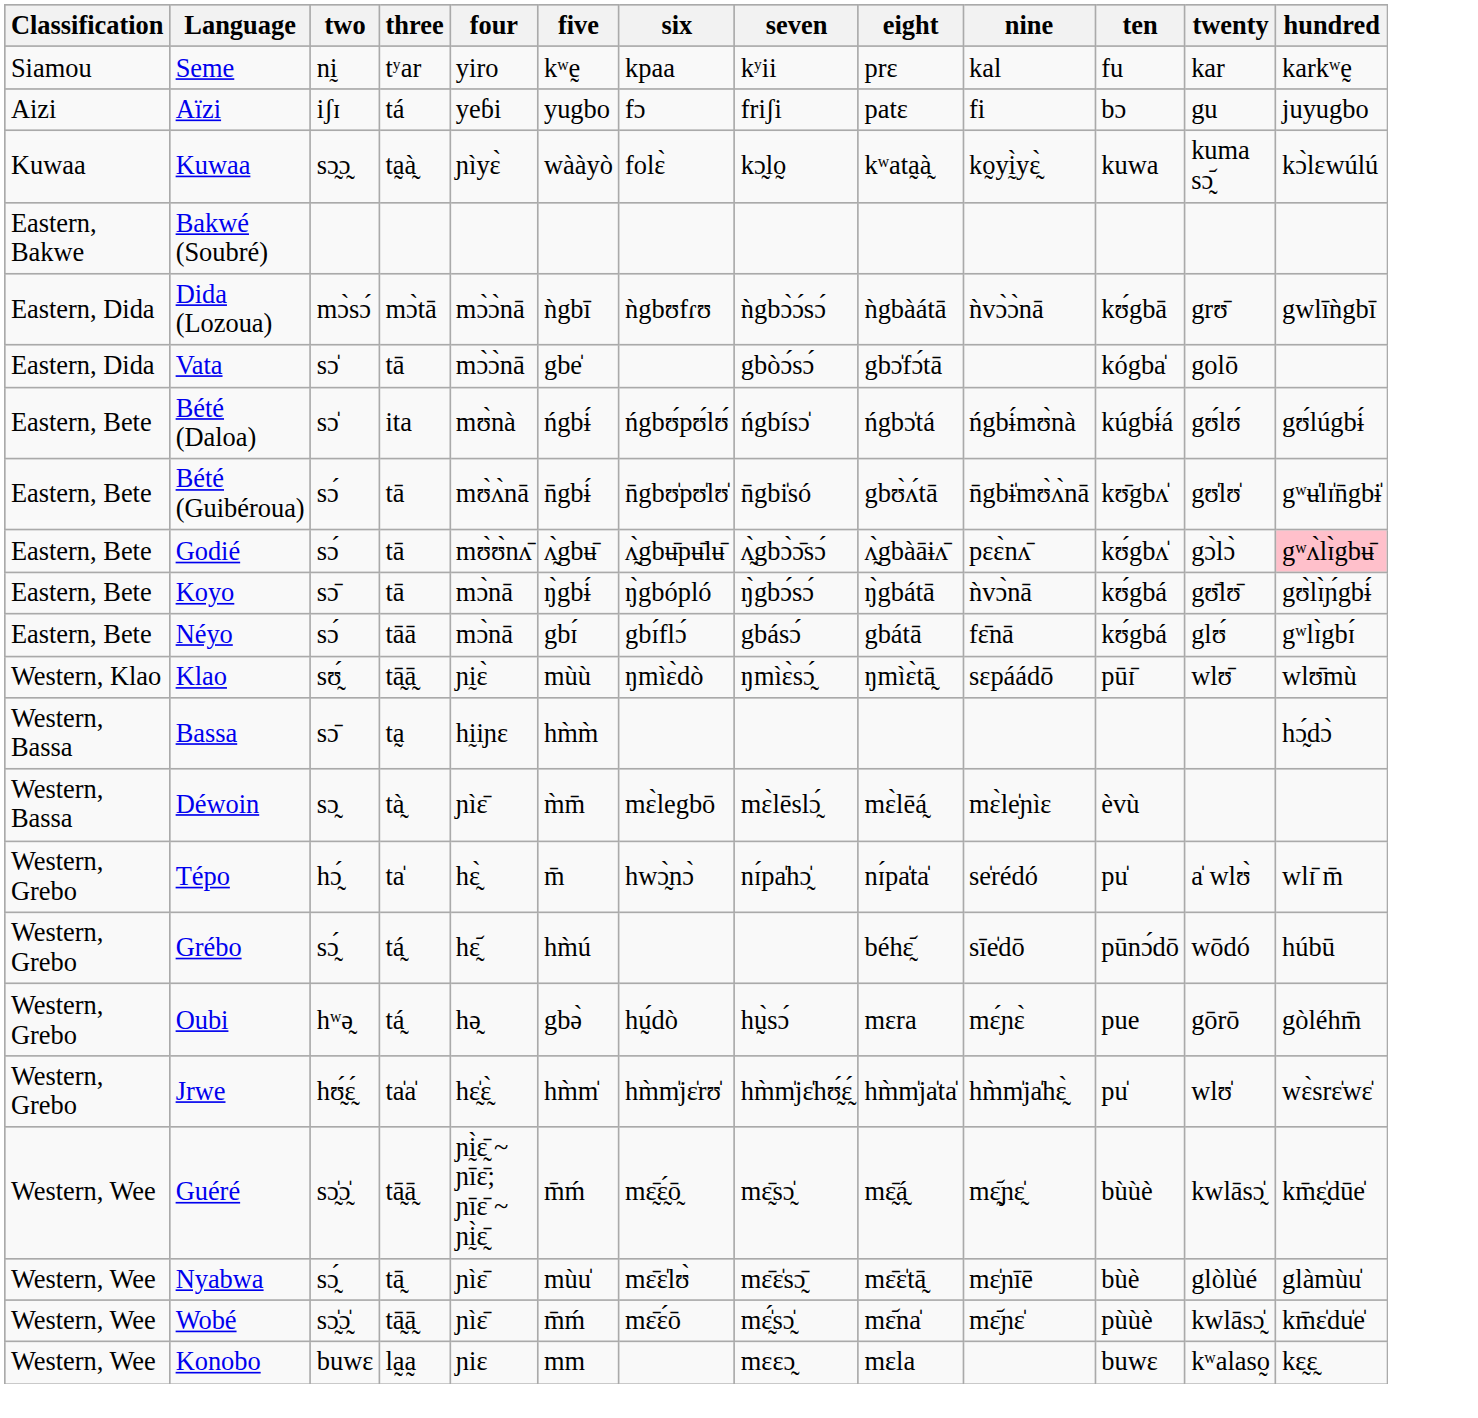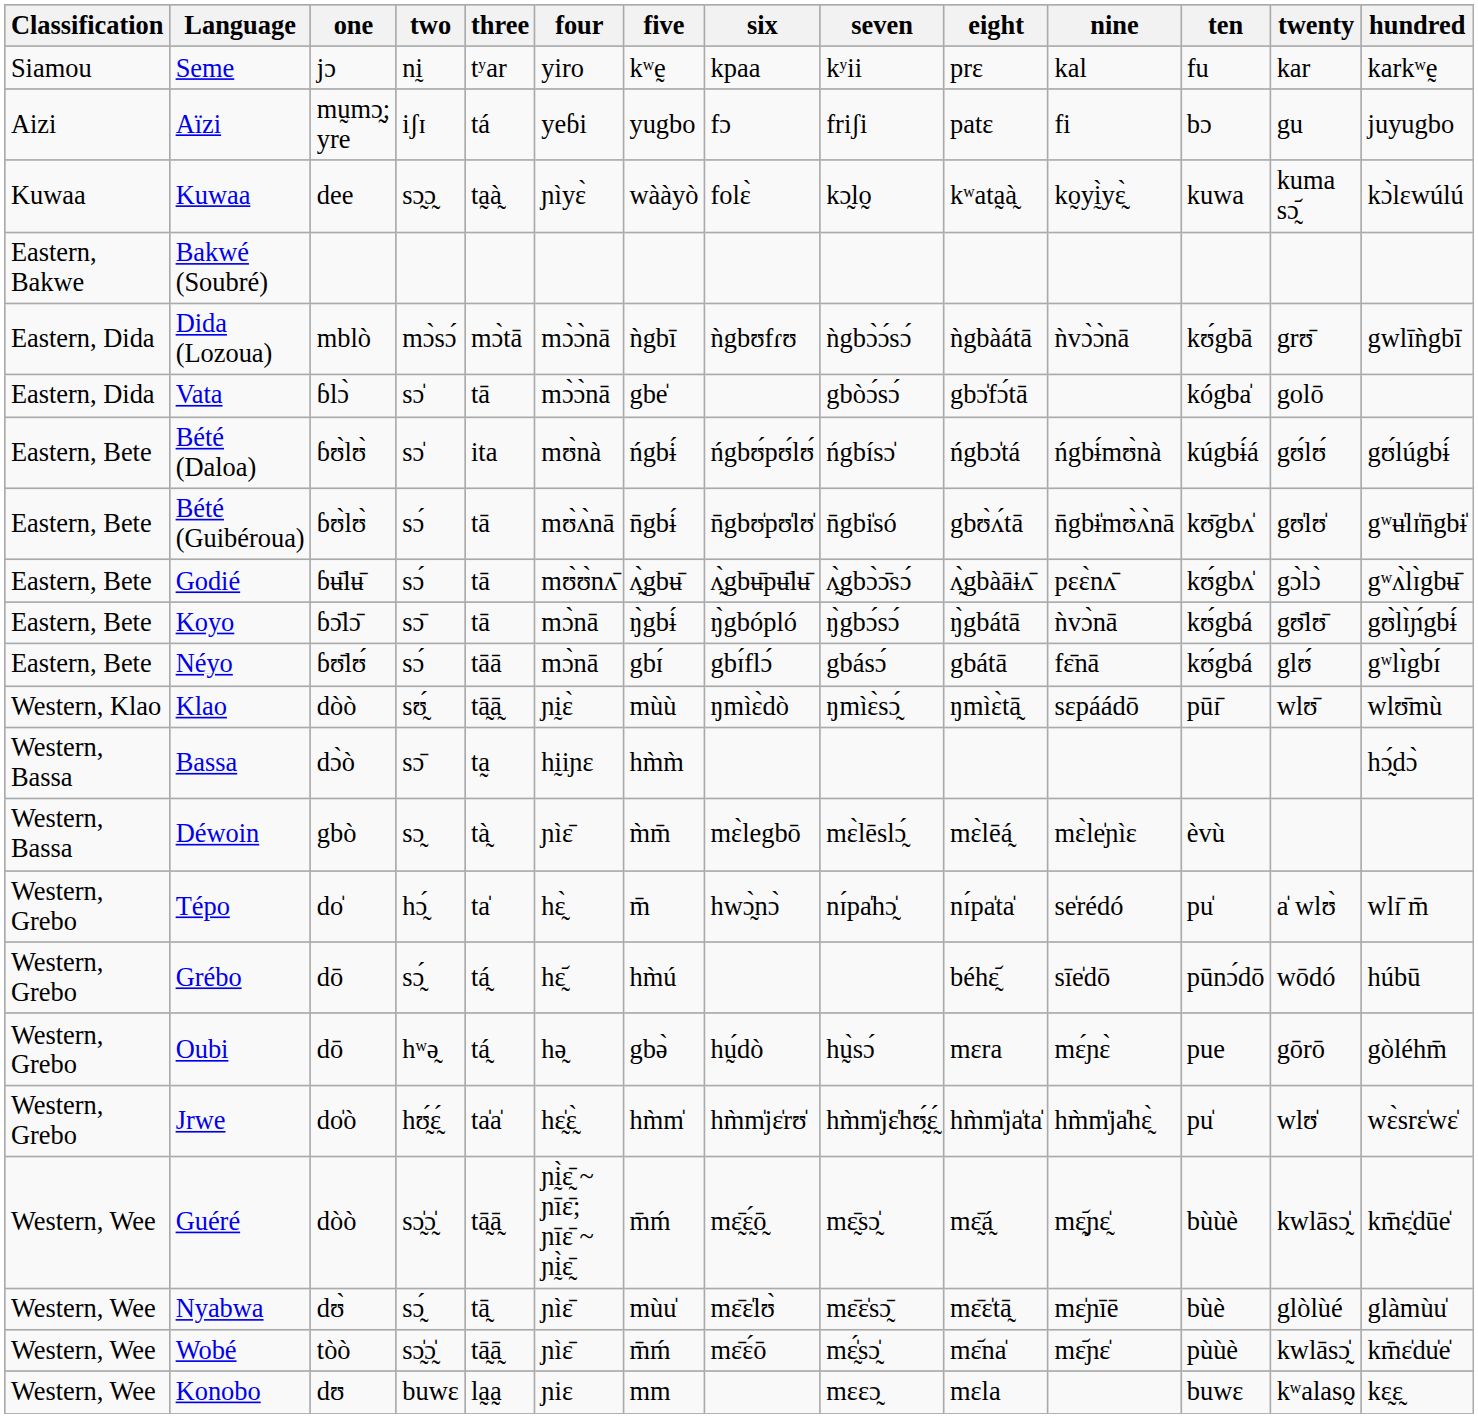+ column: one | jɔ | mṵmɔ̰; yre | dee | mblò | ɓlɔ̀ | ɓʊ̀lʊ̀ | ɓʊ̀lʊ̀ | ɓʉ̄lʉ̄ | ɓɔ̄lɔ̄ | ɓʊ̄lʊ́ | dòò | dɔ̀ò | gbò | do̍ | dō | dō | do̍ò | dòò | dʊ̀ | tòò | dʊ
Godié | hundred: pink background -> no background
